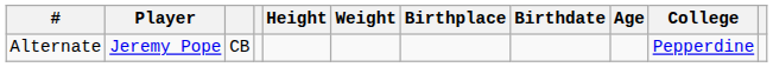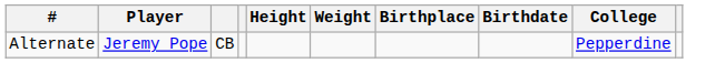- column: Age
